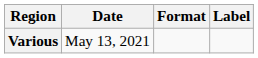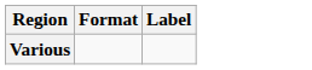- column: Date | May 13, 2021
